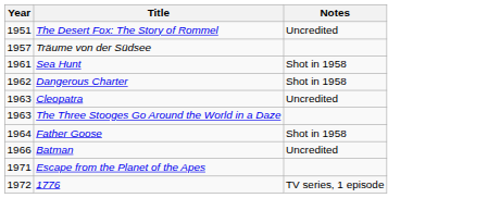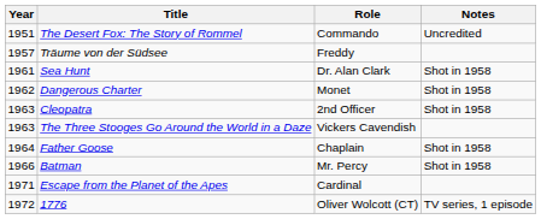+ column: Role | Commando | Freddy | Dr. Alan Clark | Monet | 2nd Officer | Vickers Cavendish | Chaplain | Mr. Percy | Cardinal | Oliver Wolcott (CT)
Cleopatra | Notes: Uncredited -> Shot in 1958
Batman | Notes: Uncredited -> Shot in 1958
